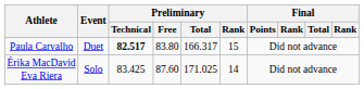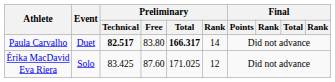Paula Carvalho | Preliminary / Total: normal -> bold
Paula Carvalho | Preliminary / Rank: 15 -> 14
Érika MacDavid Eva Riera | Preliminary / Rank: 14 -> 12
